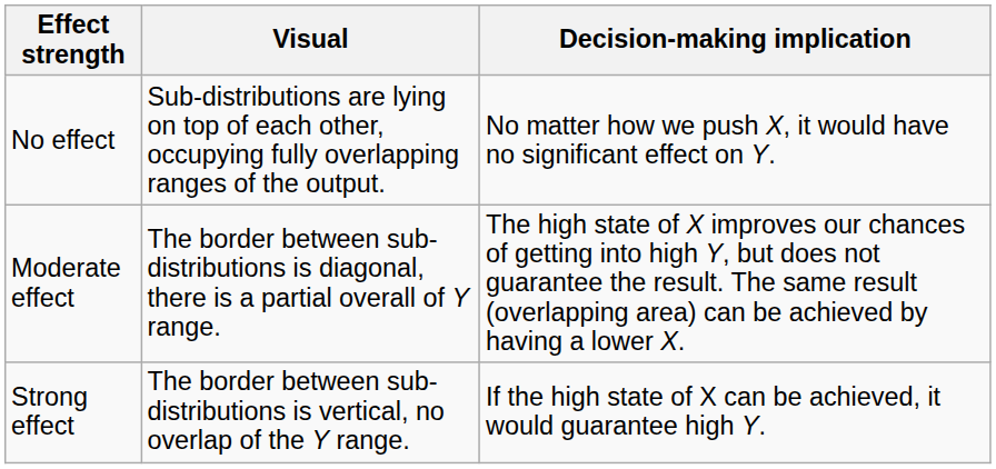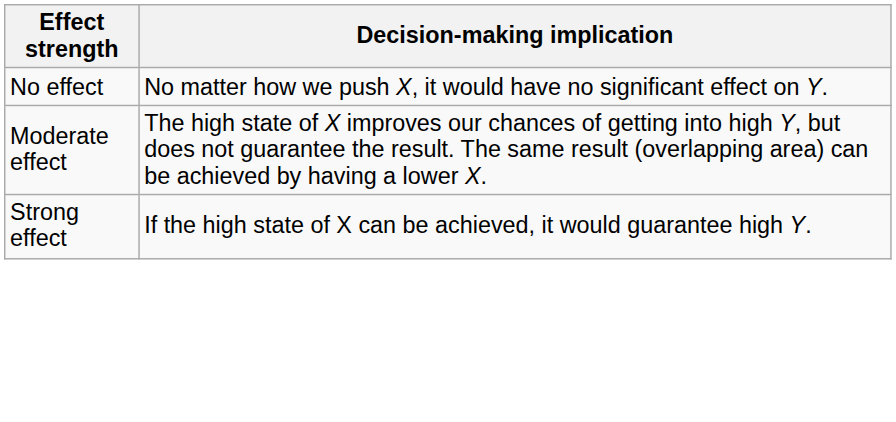- column: Visual | Sub-distributions are lying on top of each other, occupying fully overlapping ranges of the output. | The border between sub-distributions is diagonal, there is a partial overall of Y range. | The border between sub-distributions is vertical, no overlap of the Y range.
